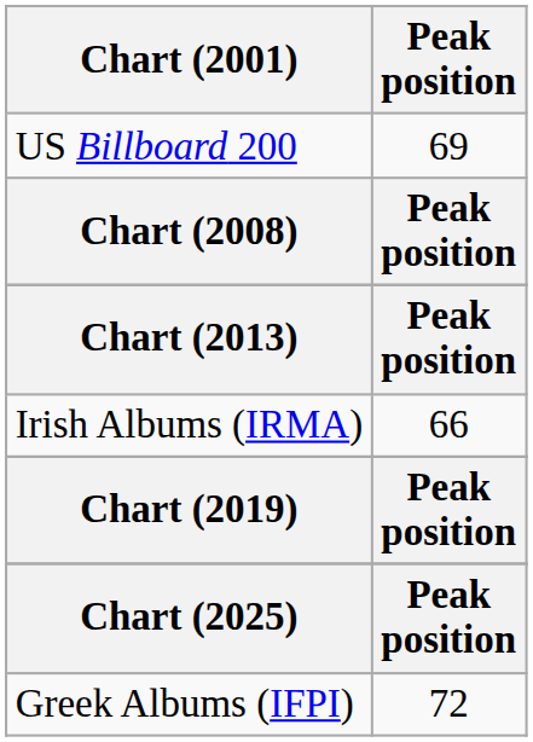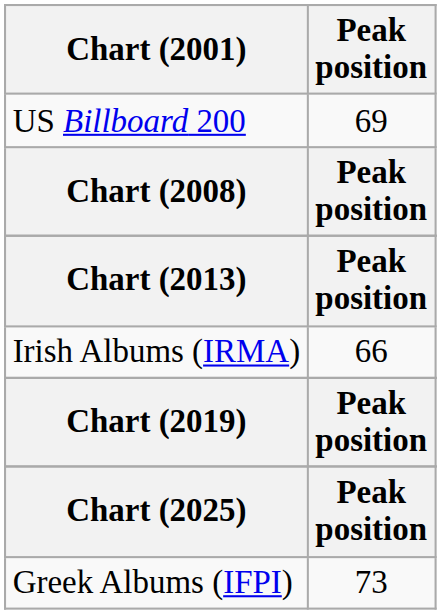Greek Albums (IFPI) | Peak position: 72 -> 73
